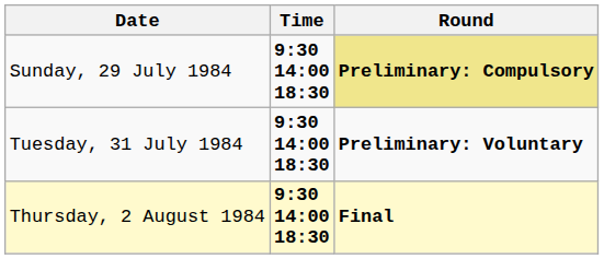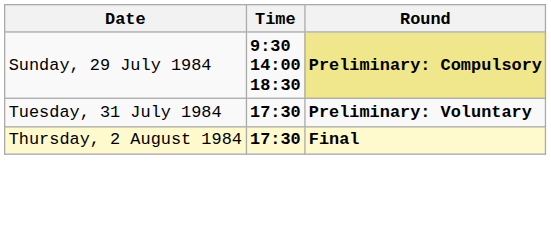Tuesday, 31 July 1984 | Time: 9:30 14:00 18:30 -> 17:30
Thursday, 2 August 1984 | Time: 9:30 14:00 18:30 -> 17:30
